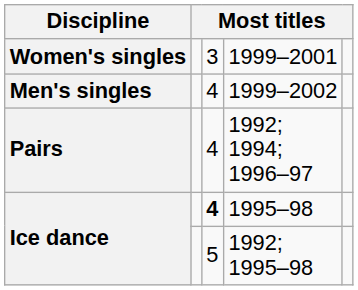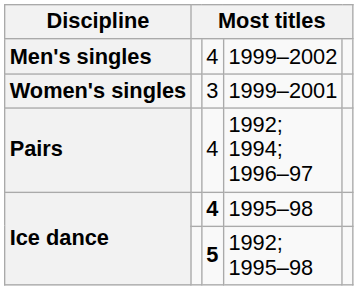rows swapped: 1999–2002 <-> 1999–2001
1992; 1995–98 | column 3: normal -> bold
